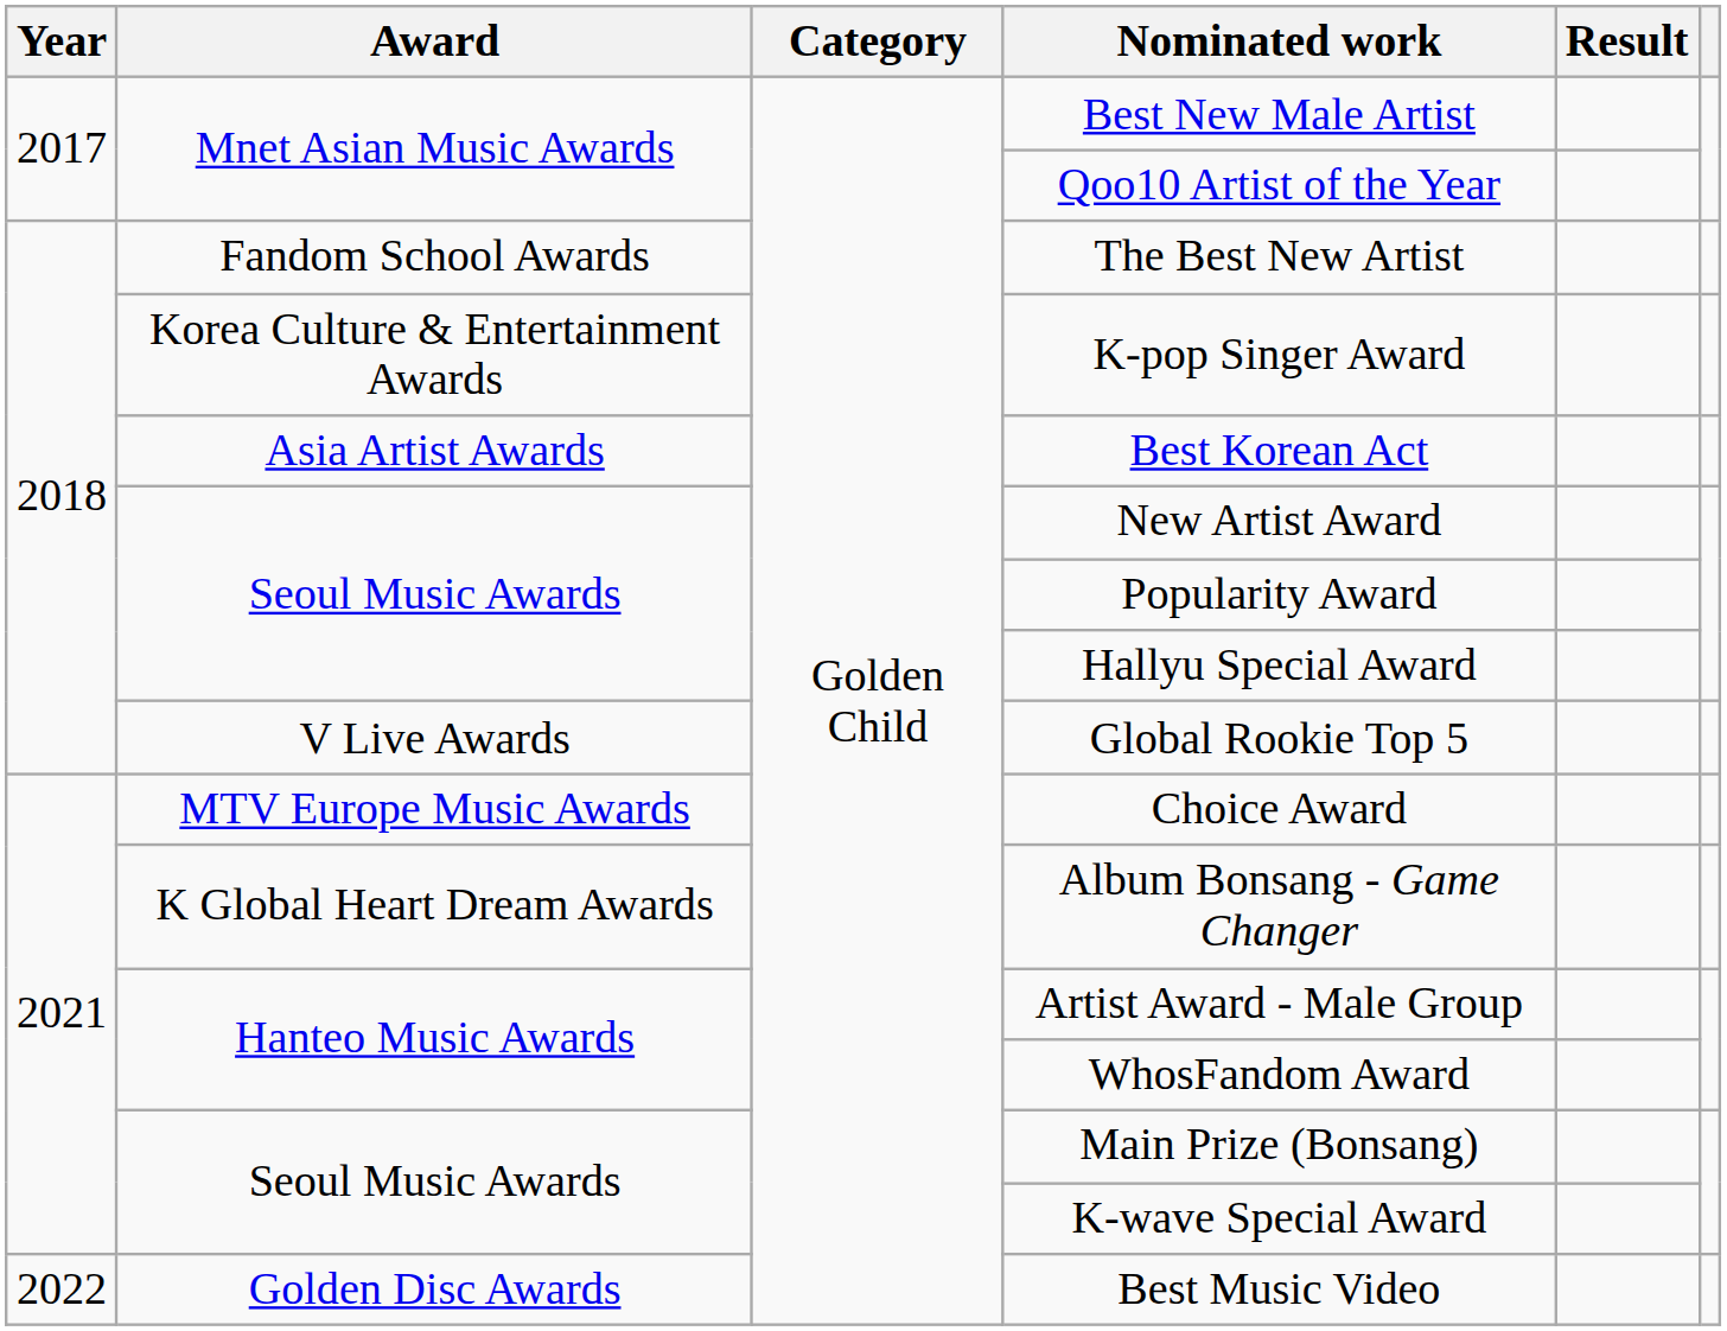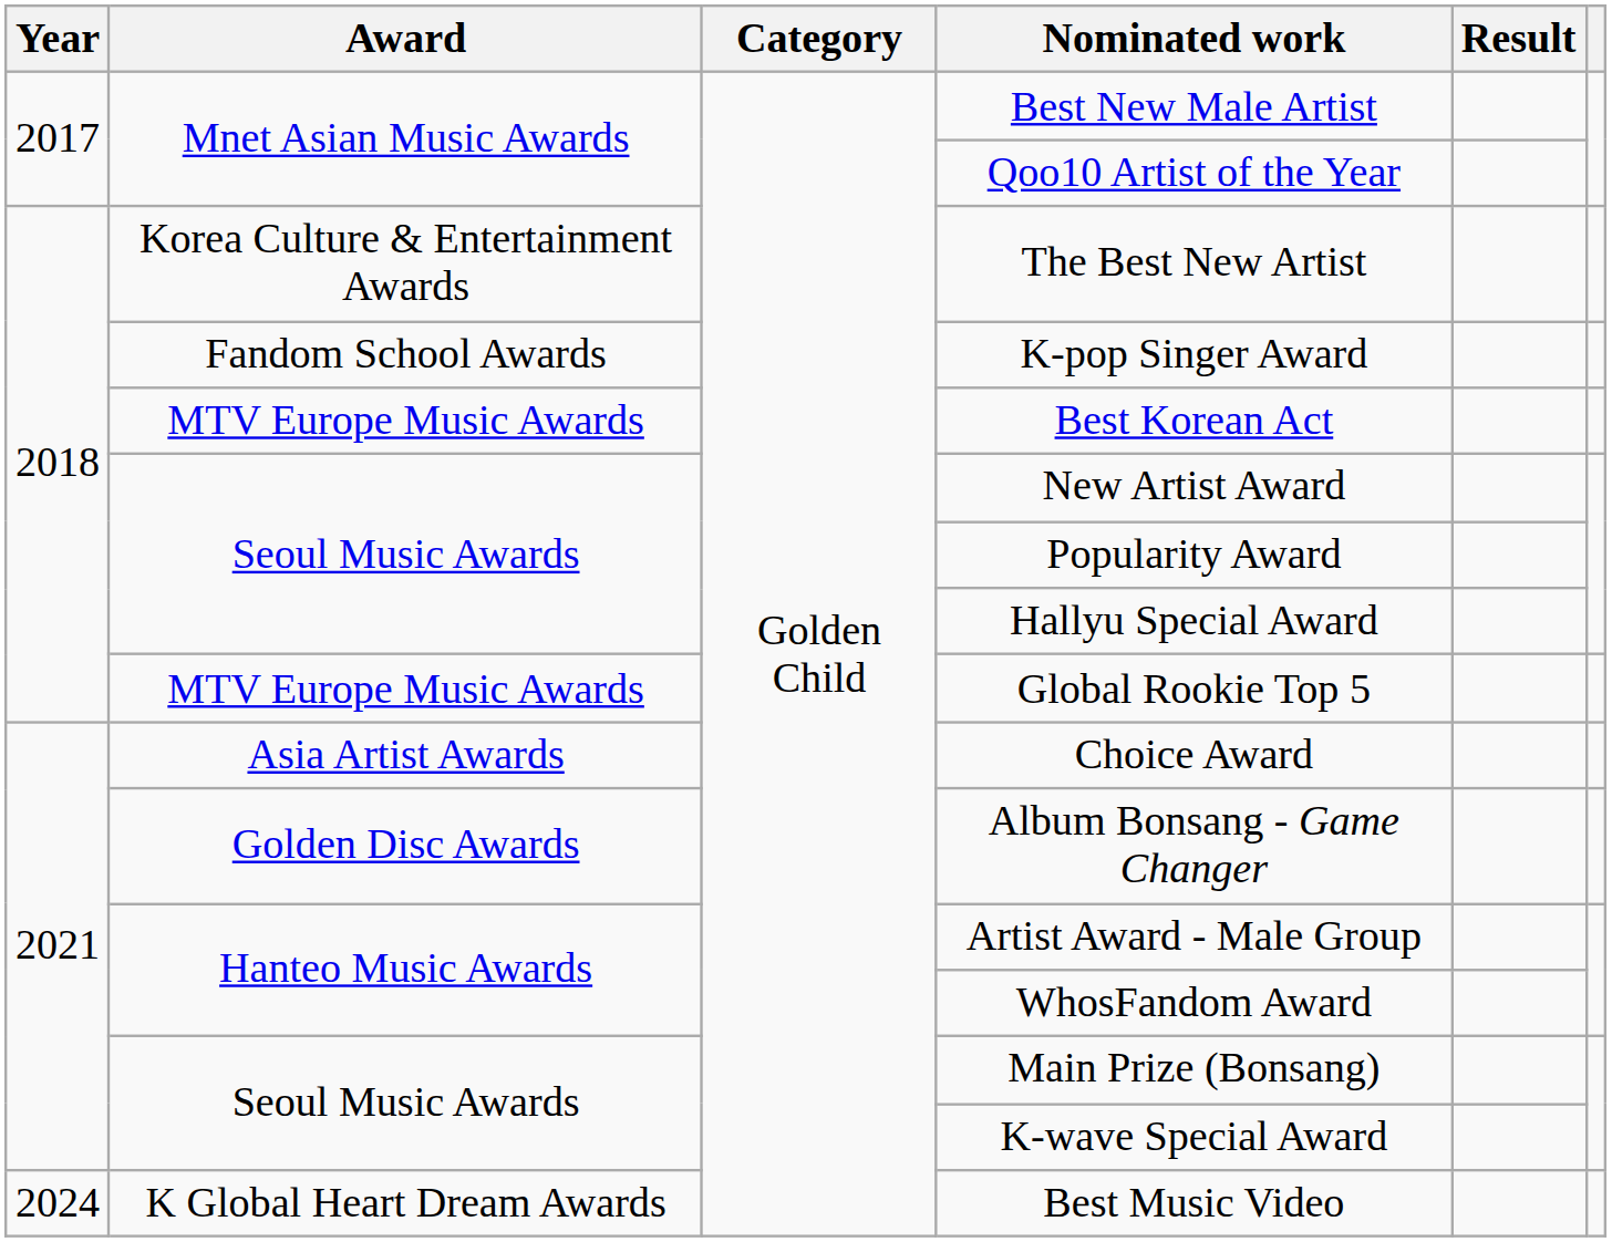The Best New Artist | Award: Fandom School Awards -> Korea Culture & Entertainment Awards
K-pop Singer Award | Award: Korea Culture & Entertainment Awards -> Fandom School Awards
Best Korean Act | Award: Asia Artist Awards -> MTV Europe Music Awards
Global Rookie Top 5 | Award: V Live Awards -> MTV Europe Music Awards
Choice Award | Award: MTV Europe Music Awards -> Asia Artist Awards
Album Bonsang - Game Changer | Award: K Global Heart Dream Awards -> Golden Disc Awards
Best Music Video | Year: 2022 -> 2024
Best Music Video | Award: Golden Disc Awards -> K Global Heart Dream Awards
